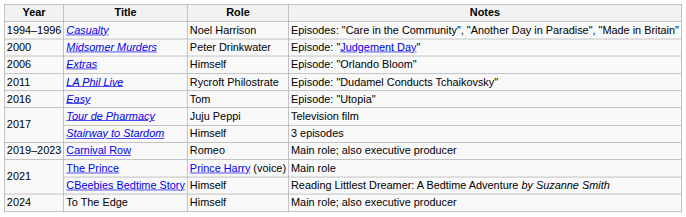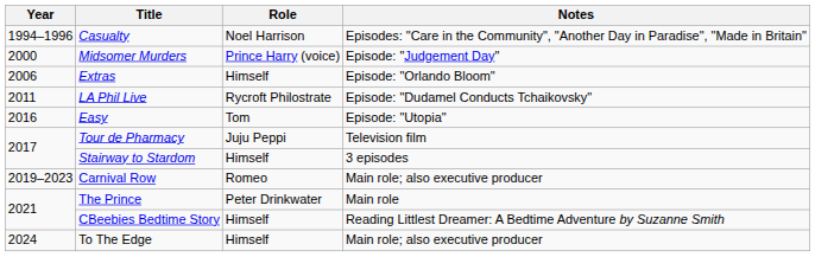Midsomer Murders | Role: Peter Drinkwater -> Prince Harry (voice)
The Prince | Role: Prince Harry (voice) -> Peter Drinkwater
